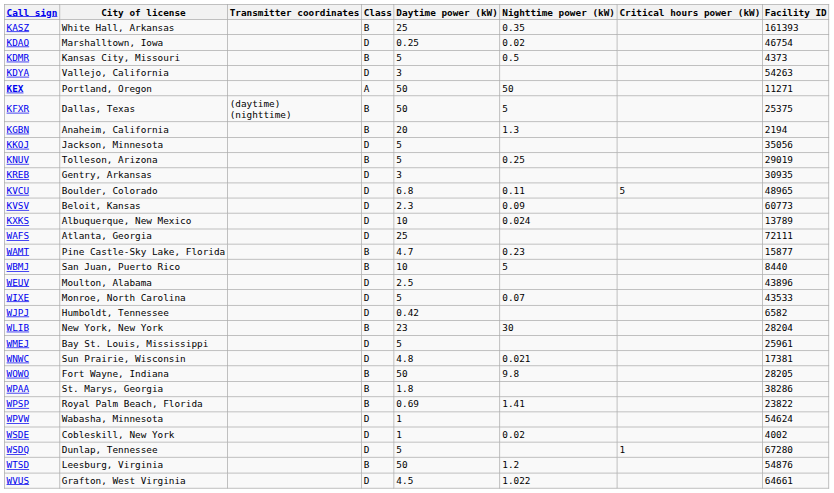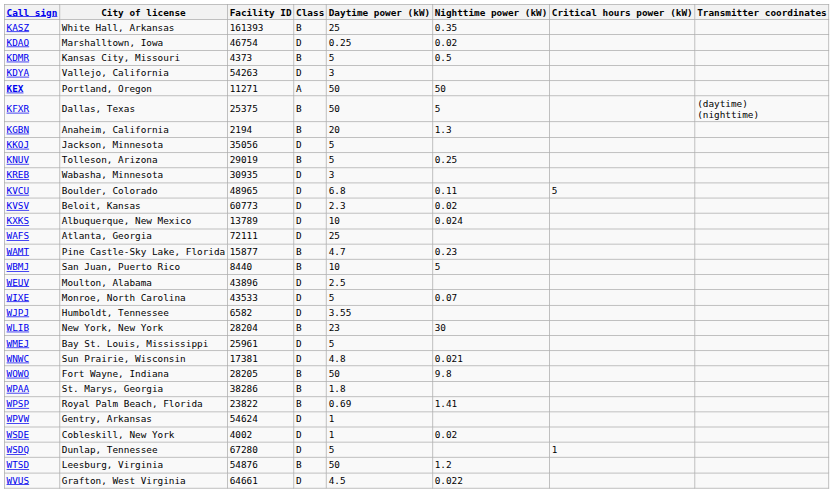columns swapped: Facility ID <-> Transmitter coordinates
KREB | City of license: Gentry, Arkansas -> Wabasha, Minnesota
KVSV | Nighttime power (kW): 0.09 -> 0.02
WJPJ | Daytime power (kW): 0.42 -> 3.55
WPVW | City of license: Wabasha, Minnesota -> Gentry, Arkansas
WVUS | Nighttime power (kW): 1.022 -> 0.022
